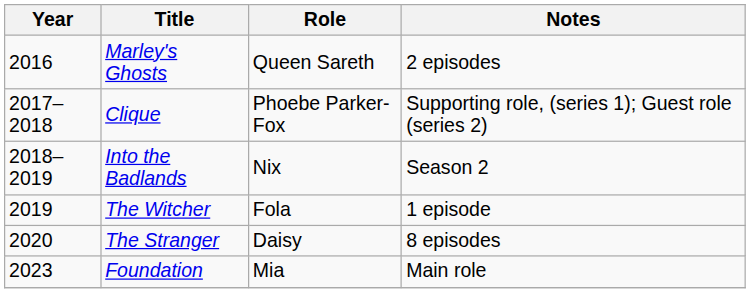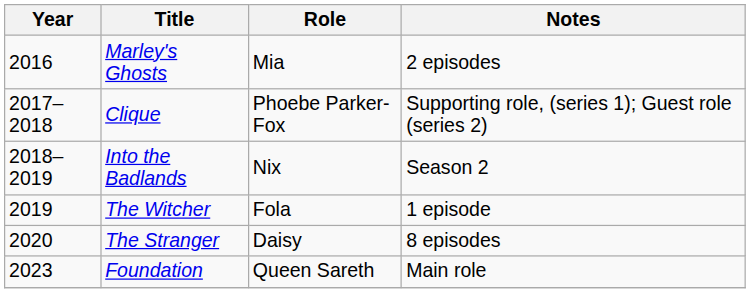Marley's Ghosts | Role: Queen Sareth -> Mia
Foundation | Role: Mia -> Queen Sareth
